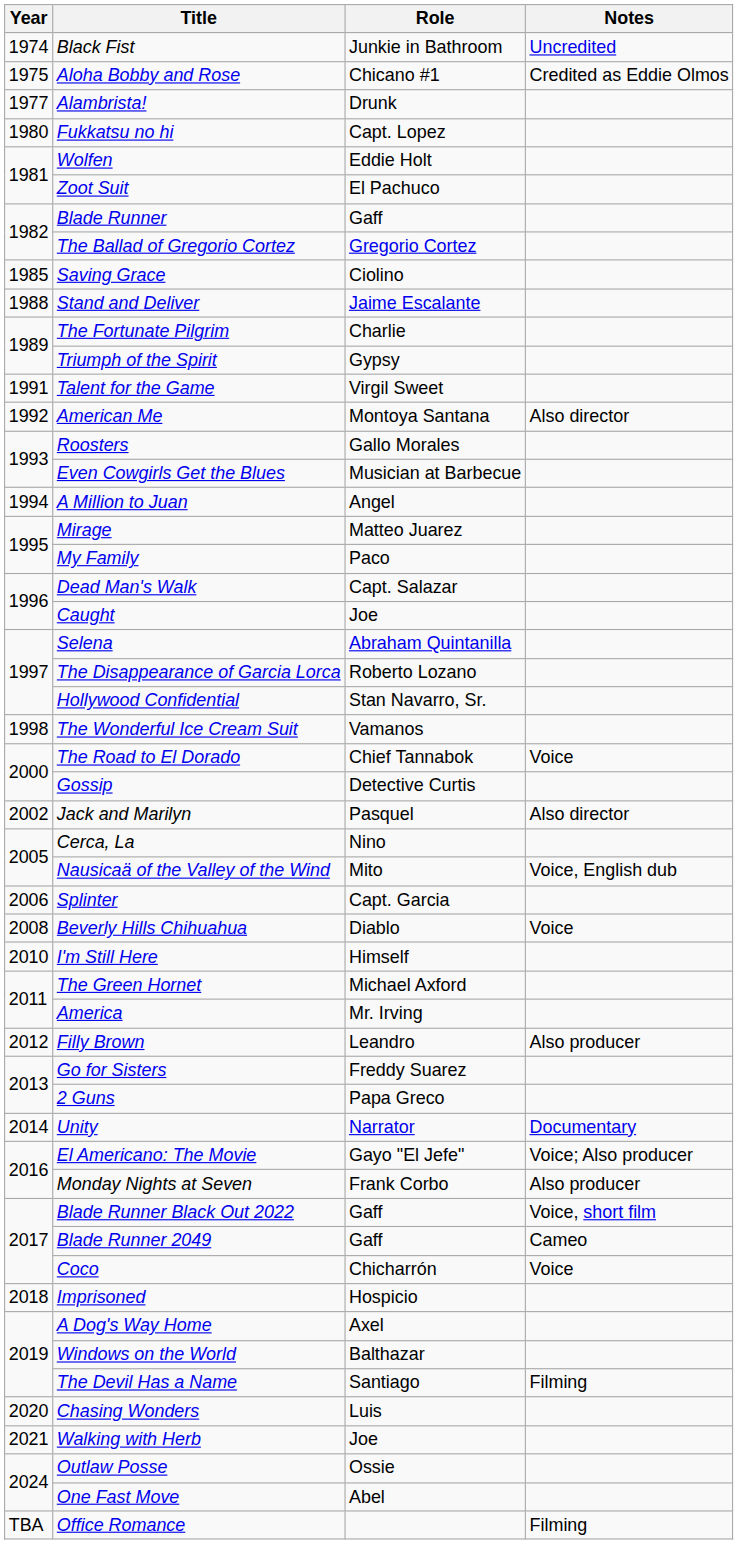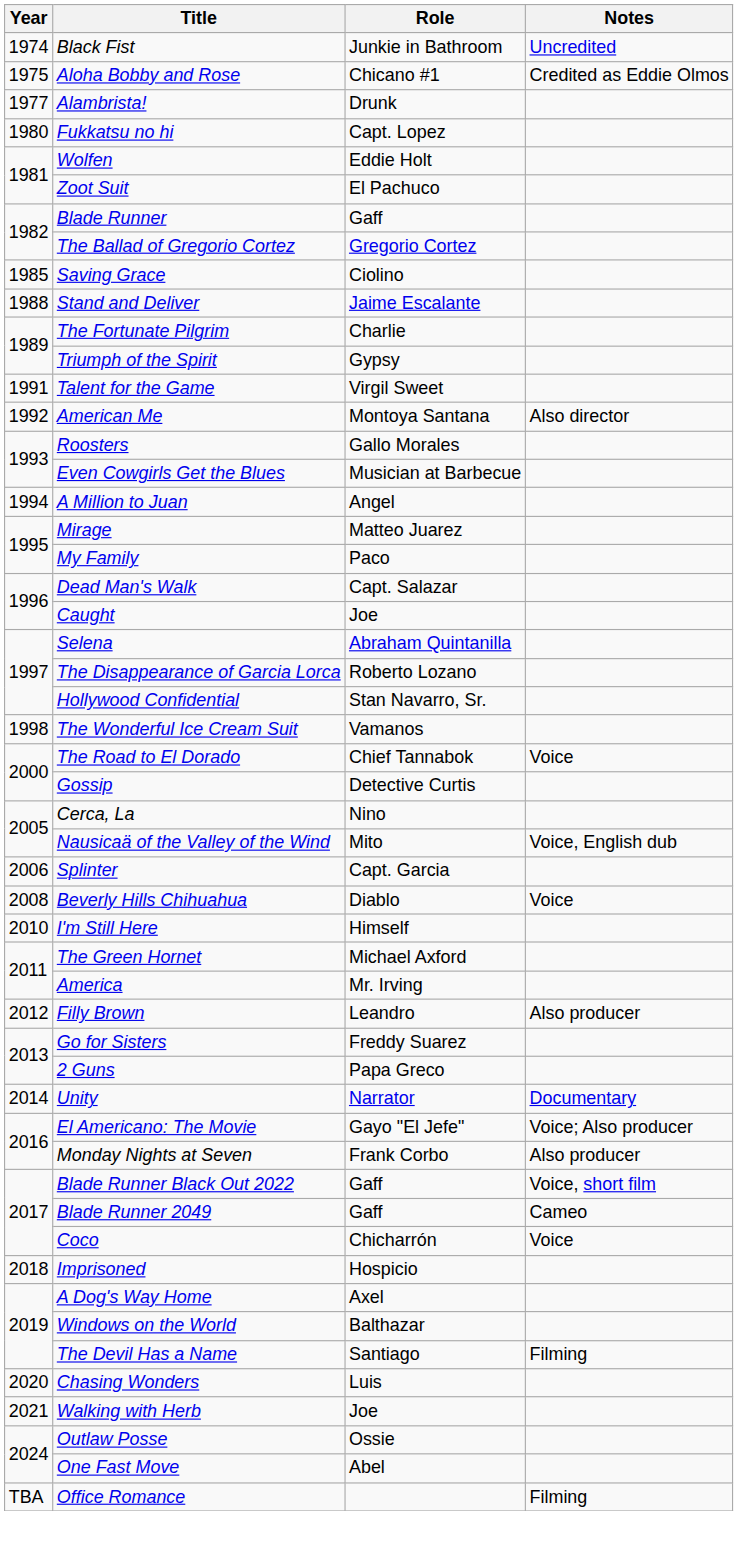- row: 2002 | Jack and Marilyn | Pasquel | Also director
